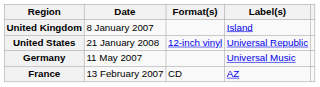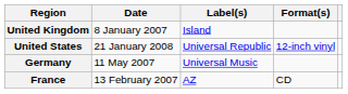columns swapped: Format(s) <-> Label(s)
